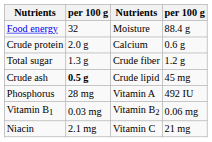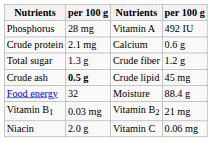rows swapped: Food energy <-> Phosphorus
Crude protein | column 2: 2.0 g -> 2.1 mg
Vitamin B1 | column 4: 0.06 mg -> 21 mg
Niacin | column 2: 2.1 mg -> 2.0 g
Niacin | column 4: 21 mg -> 0.06 mg
